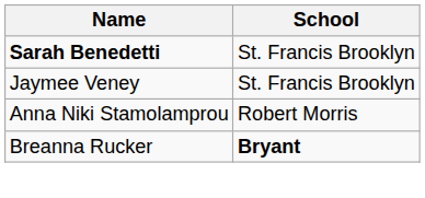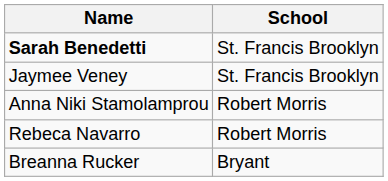+ row: Rebeca Navarro | Robert Morris
Breanna Rucker | School: bold -> normal
